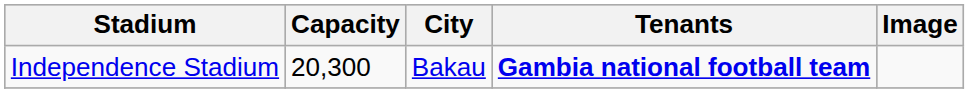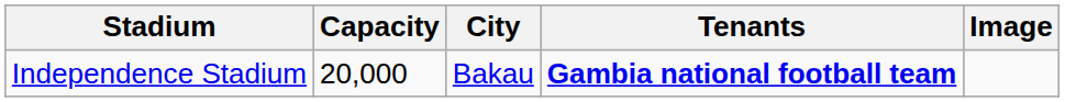Independence Stadium | Capacity: 20,300 -> 20,000
